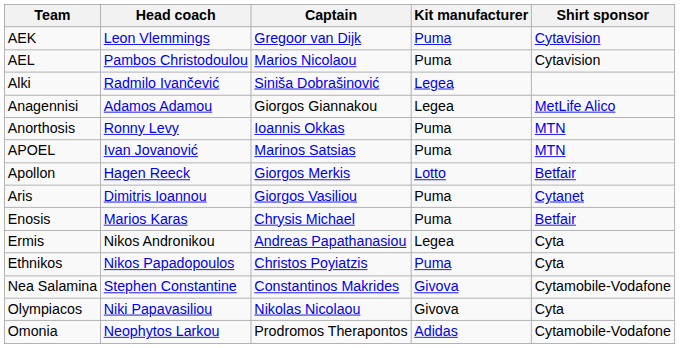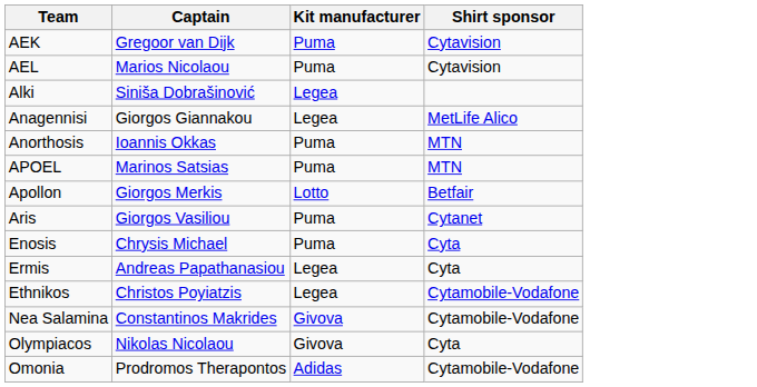- column: Head coach | Leon Vlemmings | Pambos Christodoulou | Radmilo Ivančević | Adamos Adamou | Ronny Levy | Ivan Jovanović | Hagen Reeck | Dimitris Ioannou | Marios Karas | Nikos Andronikou | Nikos Papadopoulos | Stephen Constantine | Niki Papavasiliou | Neophytos Larkou
Enosis | Shirt sponsor: Betfair -> Cyta
Ethnikos | Kit manufacturer: Puma -> Legea
Ethnikos | Shirt sponsor: Cyta -> Cytamobile-Vodafone
